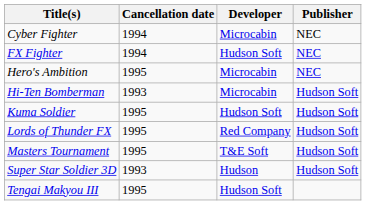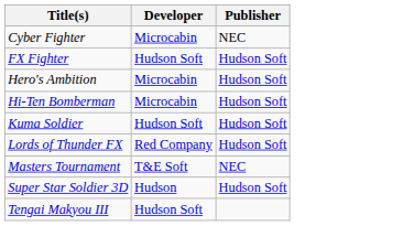- column: Cancellation date | 1994 | 1994 | 1995 | 1993 | 1995 | 1995 | 1995 | 1993 | 1995
FX Fighter | Publisher: NEC -> Hudson Soft
Hero's Ambition | Publisher: NEC -> Hudson Soft
Masters Tournament | Publisher: Hudson Soft -> NEC
